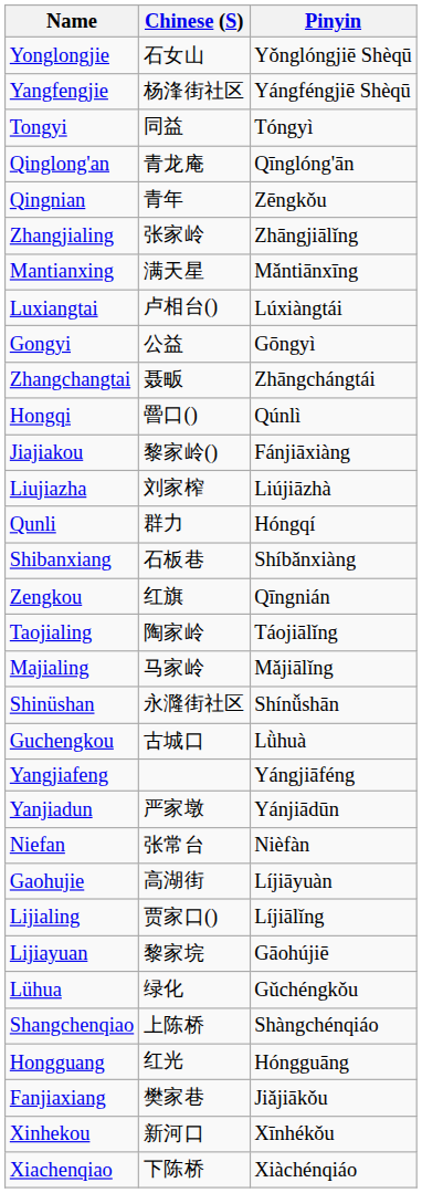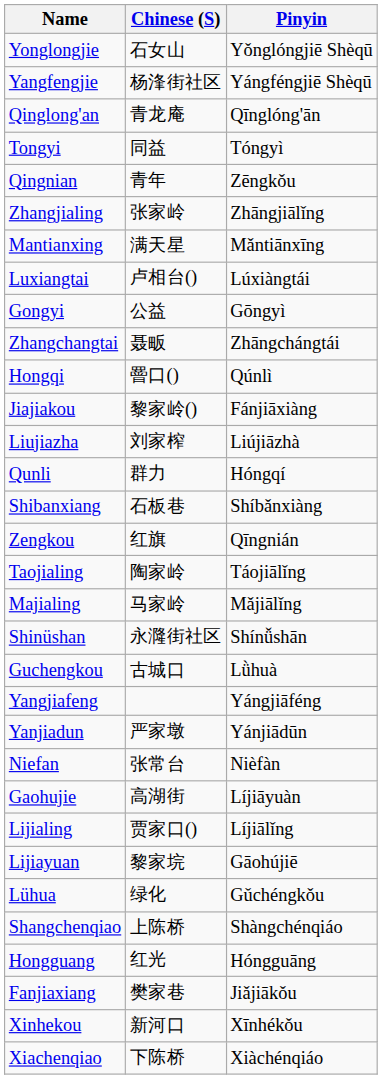rows swapped: Tongyi <-> Qinglong'an
